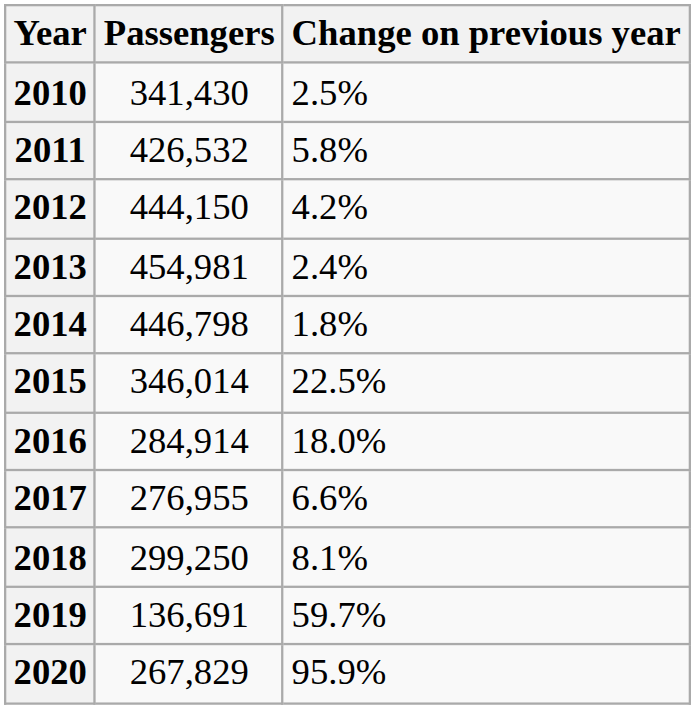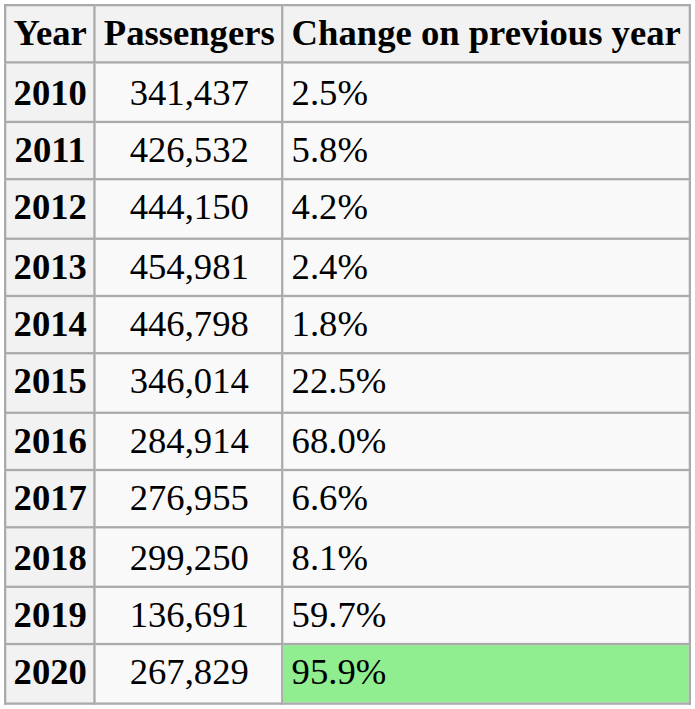2010 | Passengers: 341,430 -> 341,437
2016 | Change on previous year: 18.0% -> 68.0%
2020 | Change on previous year: no background -> lightgreen background
